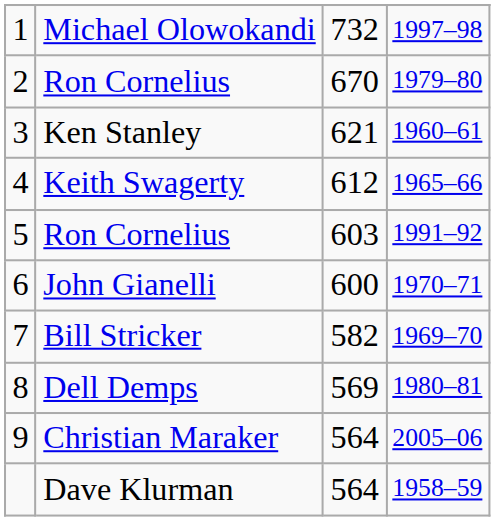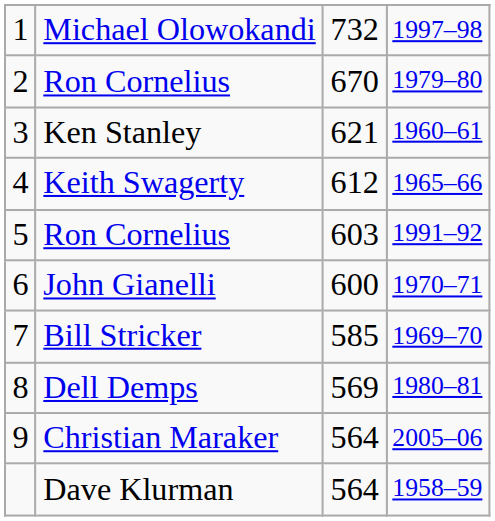Bill Stricker | column 3: 582 -> 585
